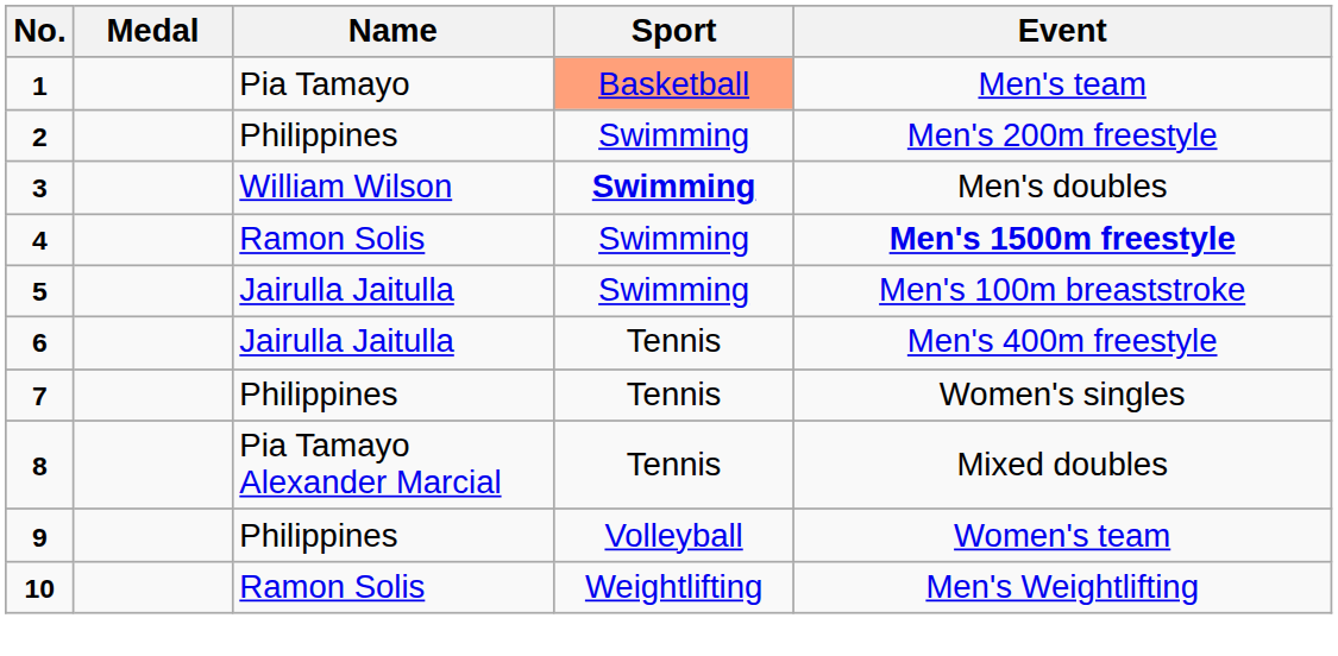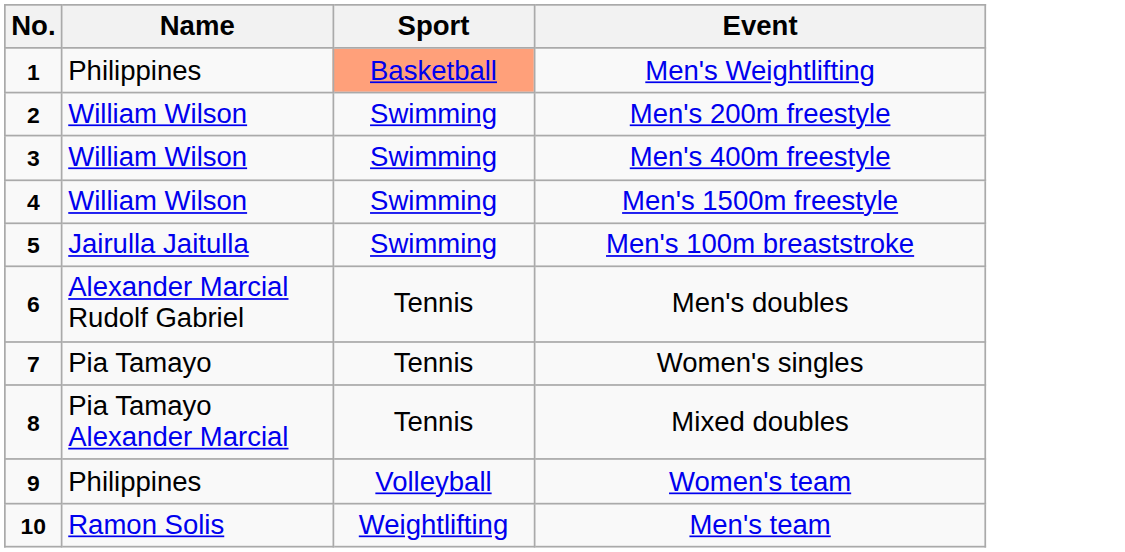- column: Medal
1 | Name: Pia Tamayo -> Philippines
1 | Event: Men's team -> Men's Weightlifting
2 | Name: Philippines -> William Wilson
3 | Sport: bold -> normal
3 | Event: Men's doubles -> Men's 400m freestyle
4 | Name: Ramon Solis -> William Wilson
4 | Event: bold -> normal
6 | Name: Jairulla Jaitulla -> Alexander Marcial Rudolf Gabriel
6 | Event: Men's 400m freestyle -> Men's doubles
7 | Name: Philippines -> Pia Tamayo
10 | Event: Men's Weightlifting -> Men's team
